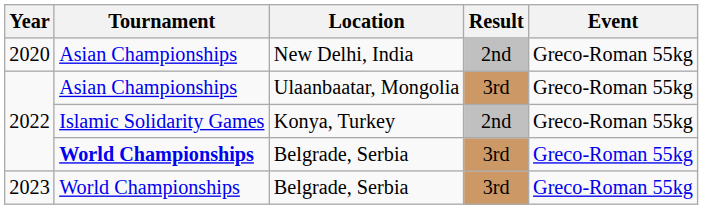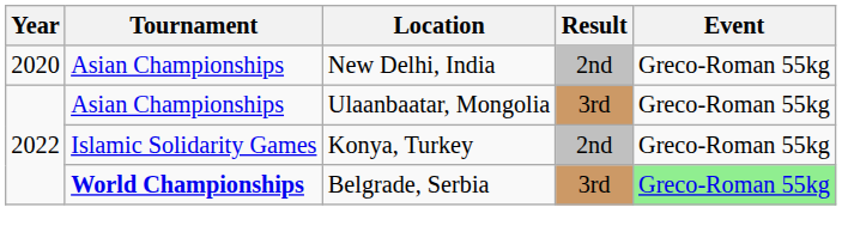2022 / Belgrade, Serbia | Event: no background -> lightgreen background
- row: 2023 | World Championships | Belgrade, Serbia | 3rd | Greco-Roman 55kg
